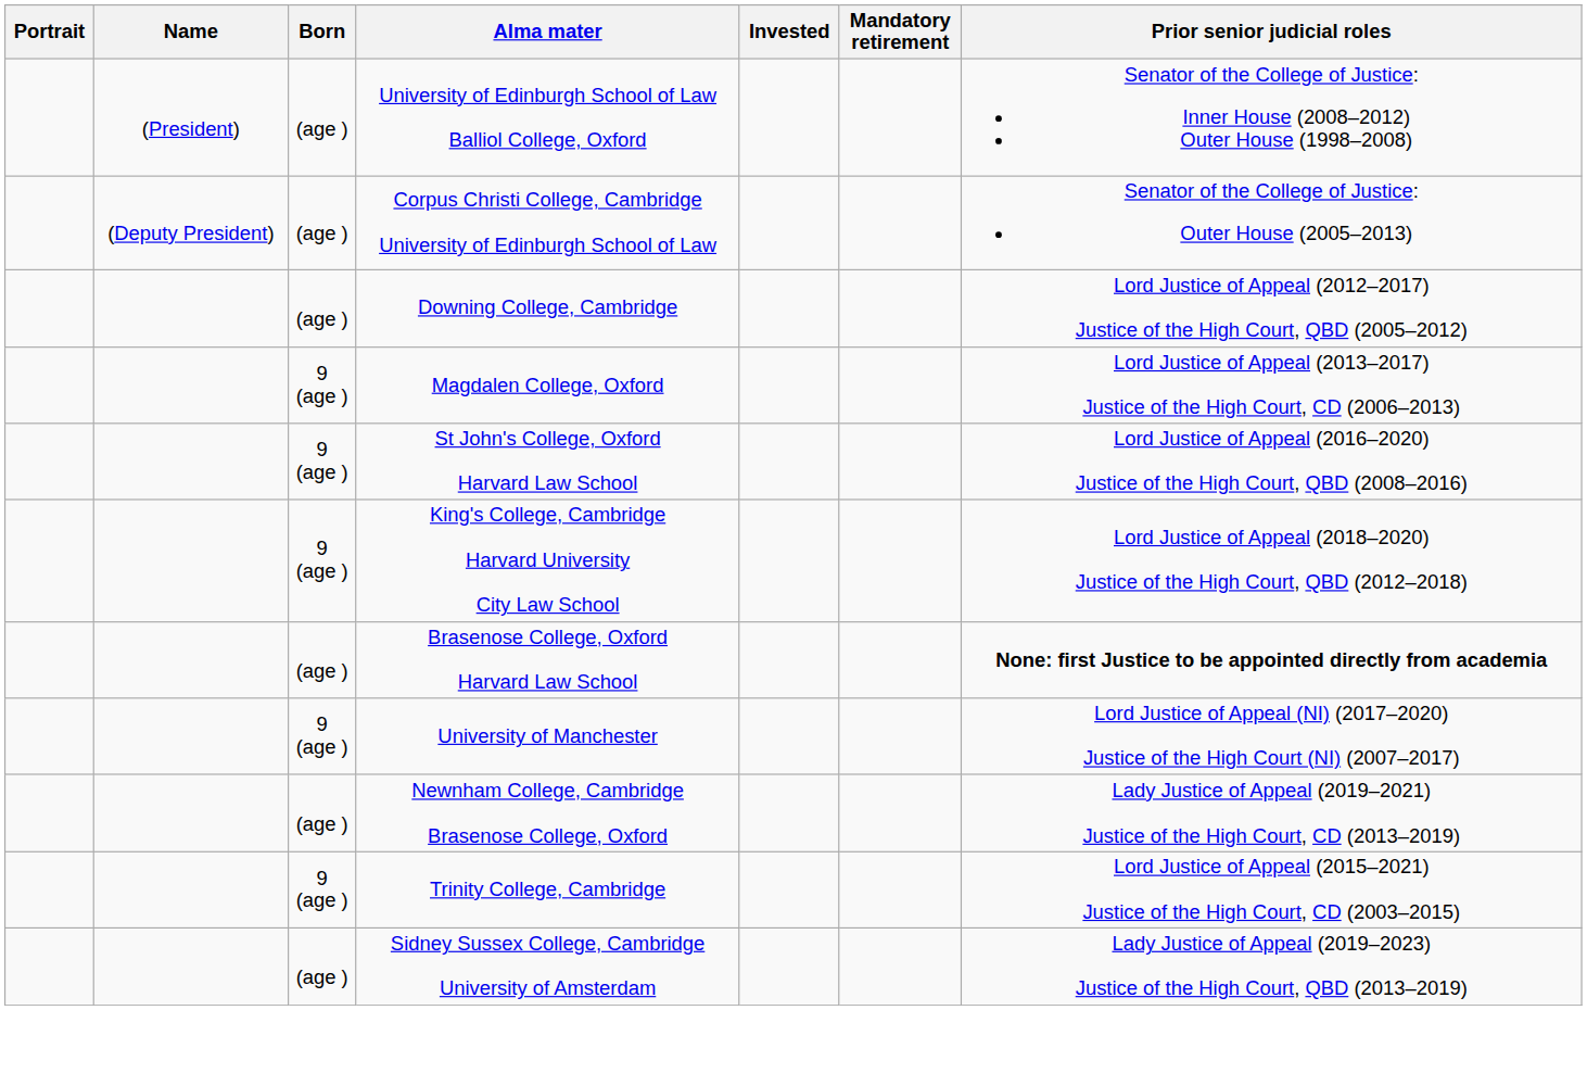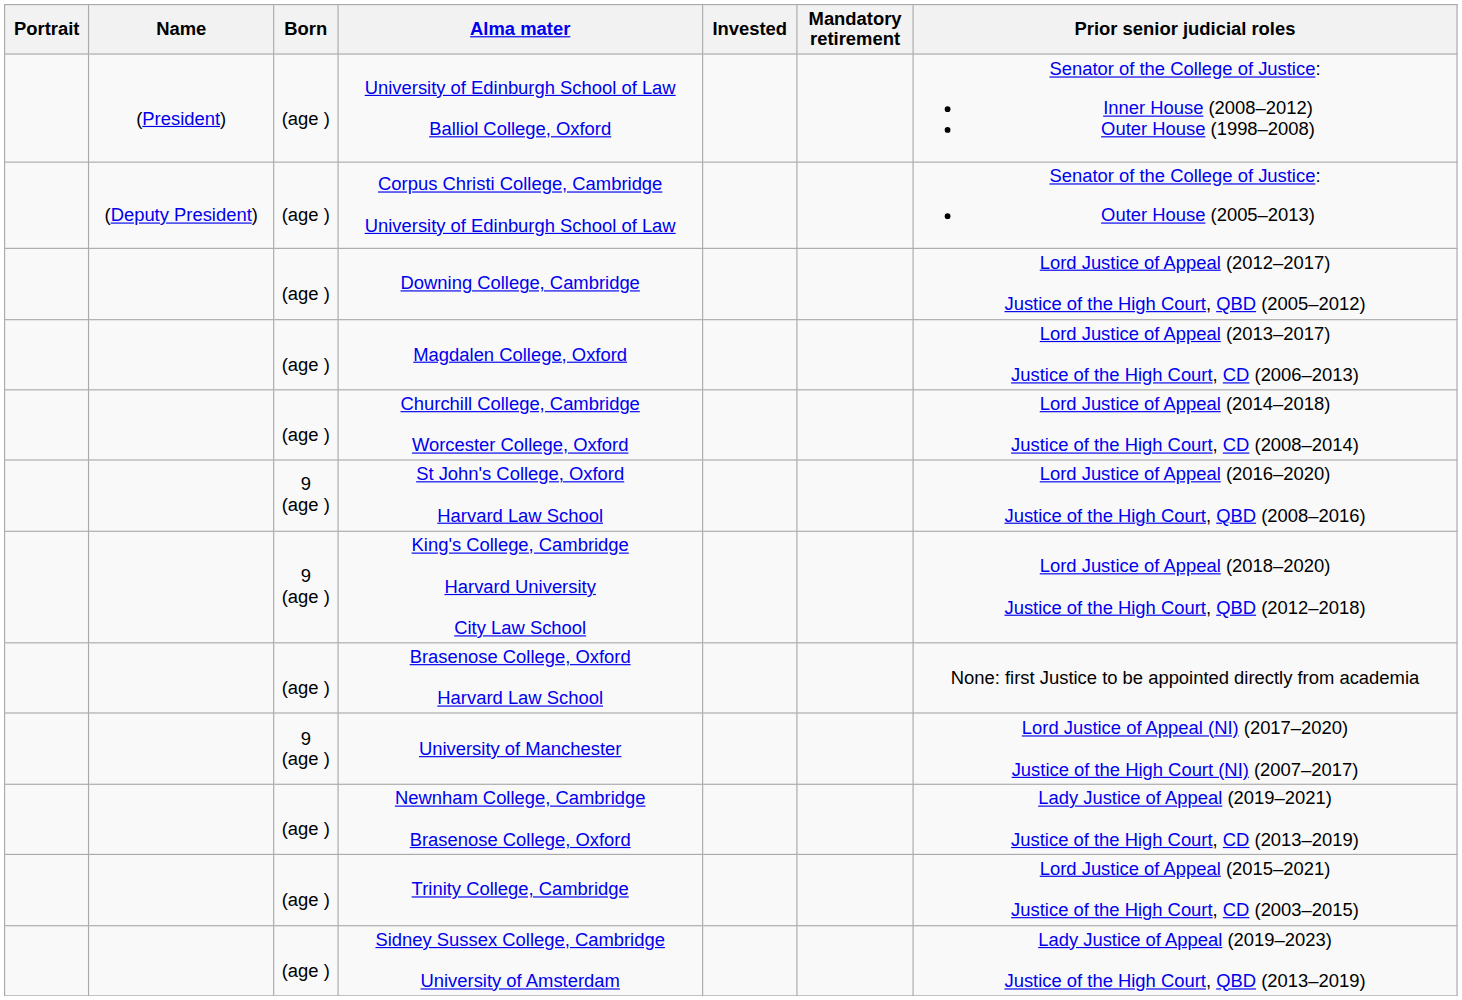Magdalen College, Oxford | Born: 9 (age ) -> (age )
+ row: (age ) | Churchill College, Cambridge Worcester College, Oxford | Lord Justice of Appeal (2014–2018) Justice of the High Court, CD (2008–2014)
Brasenose College, Oxford Harvard Law School | Prior senior judicial roles: bold -> normal
Trinity College, Cambridge | Born: 9 (age ) -> (age )
